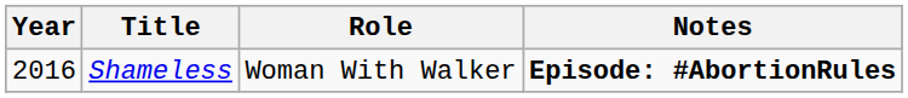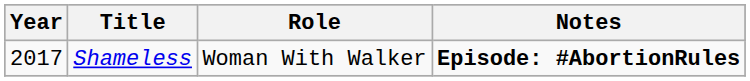Shameless | Year: 2016 -> 2017
